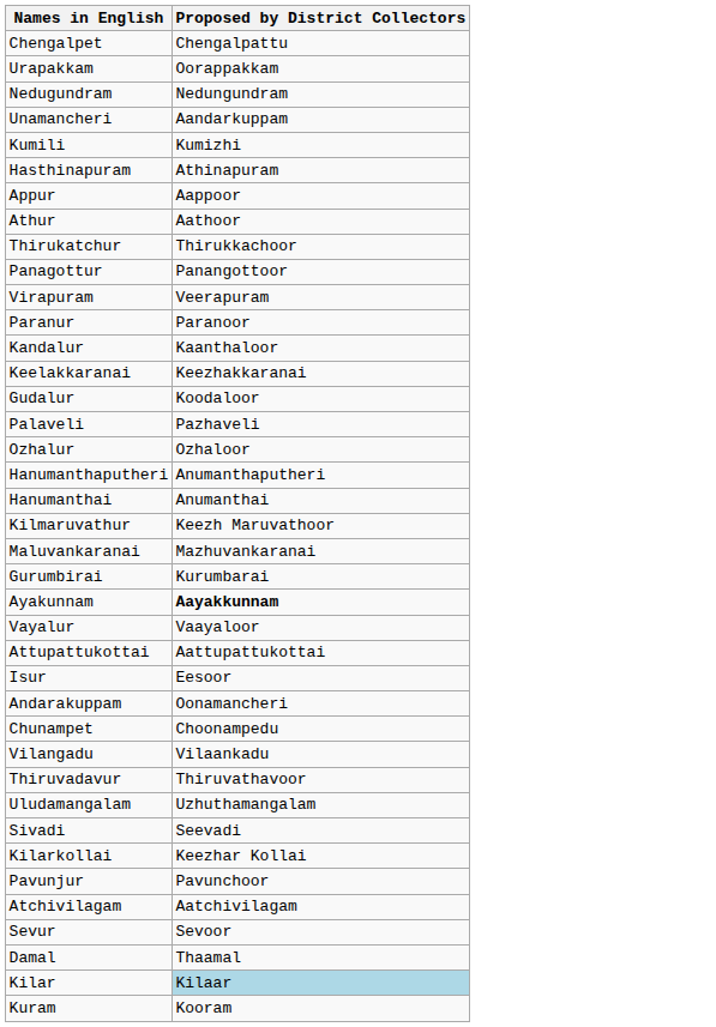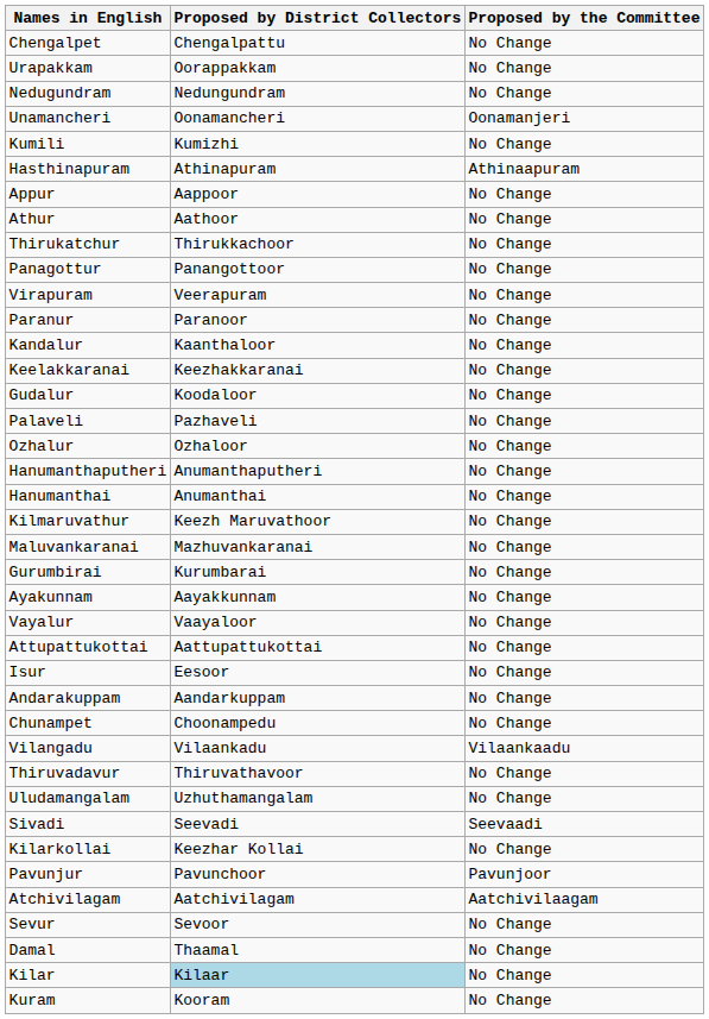+ column: Proposed by the Committee | No Change | No Change | No Change | Oonamanjeri | No Change | Athinaapuram | No Change | No Change | No Change | No Change | No Change | No Change | No Change | No Change | No Change | No Change | No Change | No Change | No Change | No Change | No Change | No Change | No Change | No Change | No Change | No Change | No Change | No Change | Vilaankaadu | No Change | No Change | Seevaadi | No Change | Pavunjoor | Aatchivilaagam | No Change | No Change | No Change | No Change
Unamancheri | Proposed by District Collectors: Aandarkuppam -> Oonamancheri
Ayakunnam | Proposed by District Collectors: bold -> normal
Andarakuppam | Proposed by District Collectors: Oonamancheri -> Aandarkuppam
